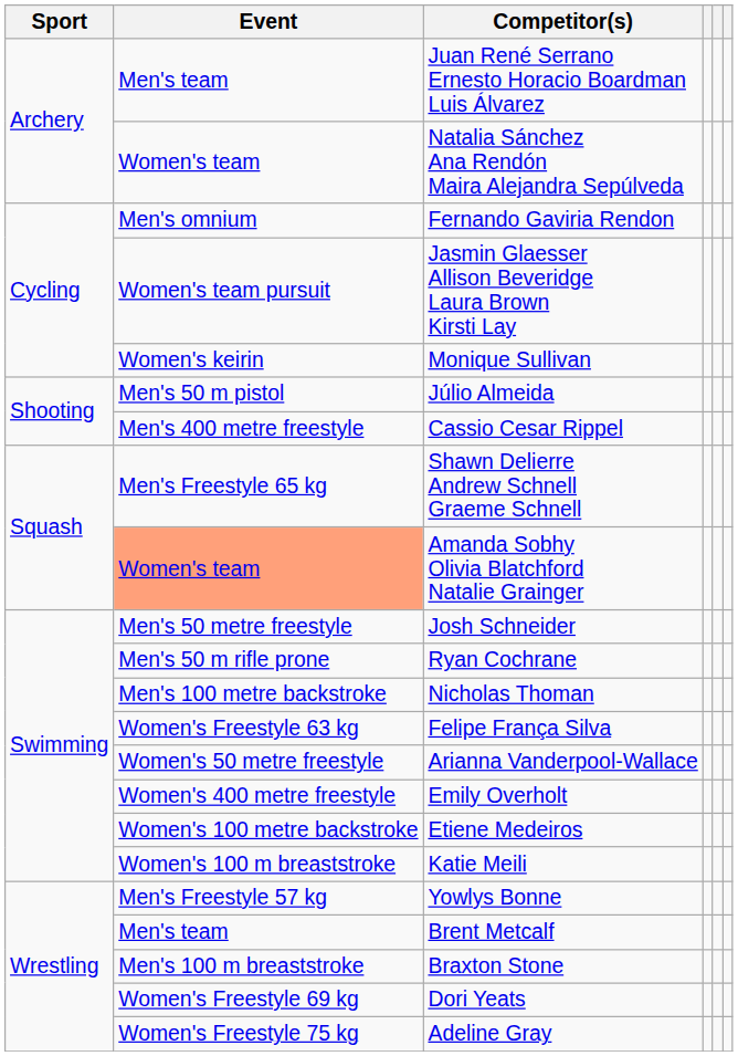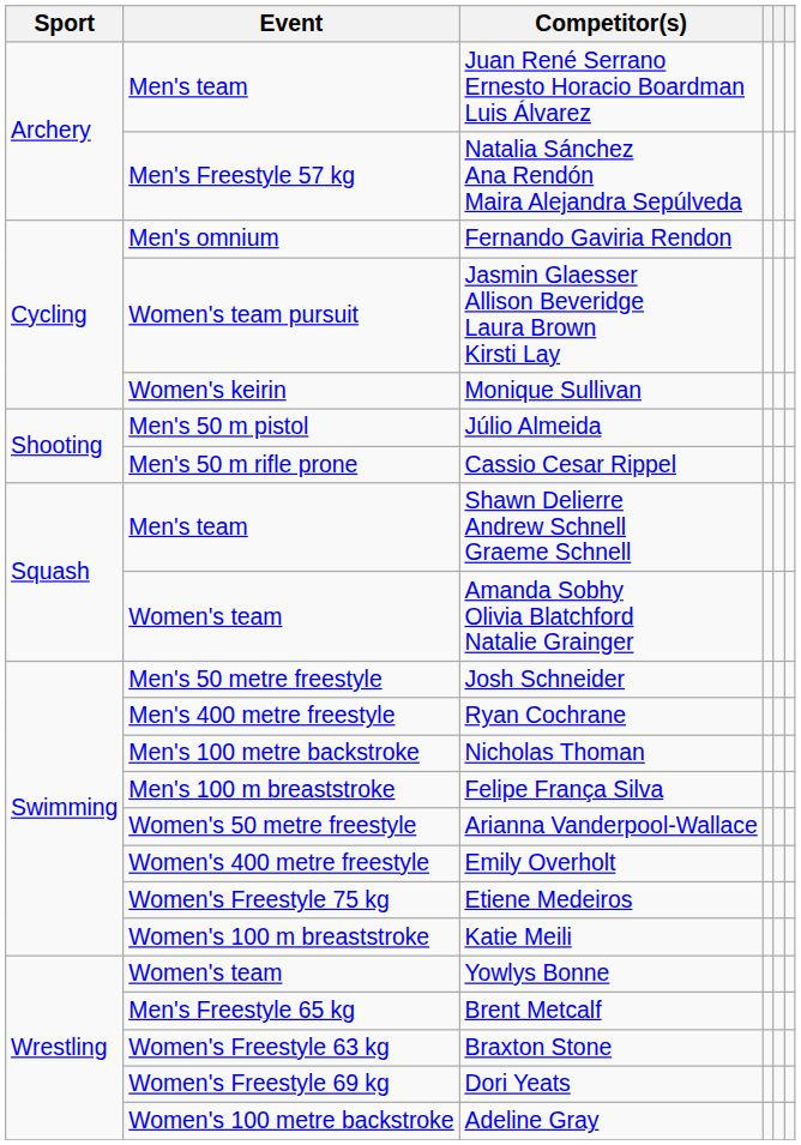Natalia Sánchez Ana Rendón Maira Alejandra Sepúlveda | Event: Women's team -> Men's Freestyle 57 kg
Cassio Cesar Rippel | Event: Men's 400 metre freestyle -> Men's 50 m rifle prone
Shawn Delierre Andrew Schnell Graeme Schnell | Event: Men's Freestyle 65 kg -> Men's team
Amanda Sobhy Olivia Blatchford Natalie Grainger | Event: lightsalmon background -> no background
Ryan Cochrane | Event: Men's 50 m rifle prone -> Men's 400 metre freestyle
Felipe França Silva | Event: Women's Freestyle 63 kg -> Men's 100 m breaststroke
Etiene Medeiros | Event: Women's 100 metre backstroke -> Women's Freestyle 75 kg
Yowlys Bonne | Event: Men's Freestyle 57 kg -> Women's team
Brent Metcalf | Event: Men's team -> Men's Freestyle 65 kg
Braxton Stone | Event: Men's 100 m breaststroke -> Women's Freestyle 63 kg
Adeline Gray | Event: Women's Freestyle 75 kg -> Women's 100 metre backstroke
